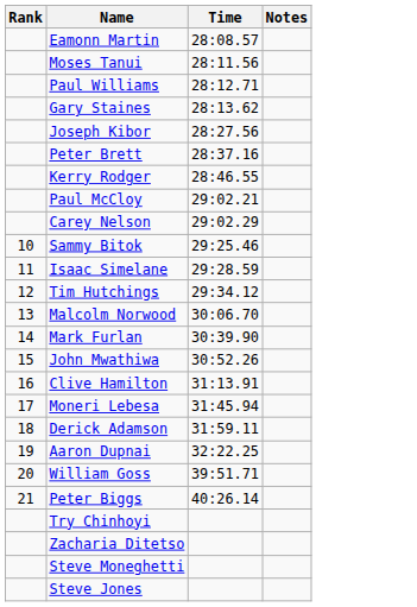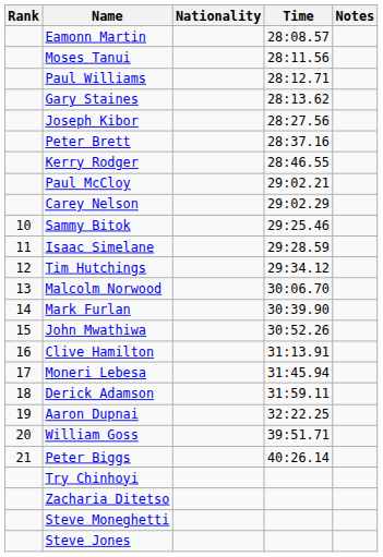+ column: Nationality
